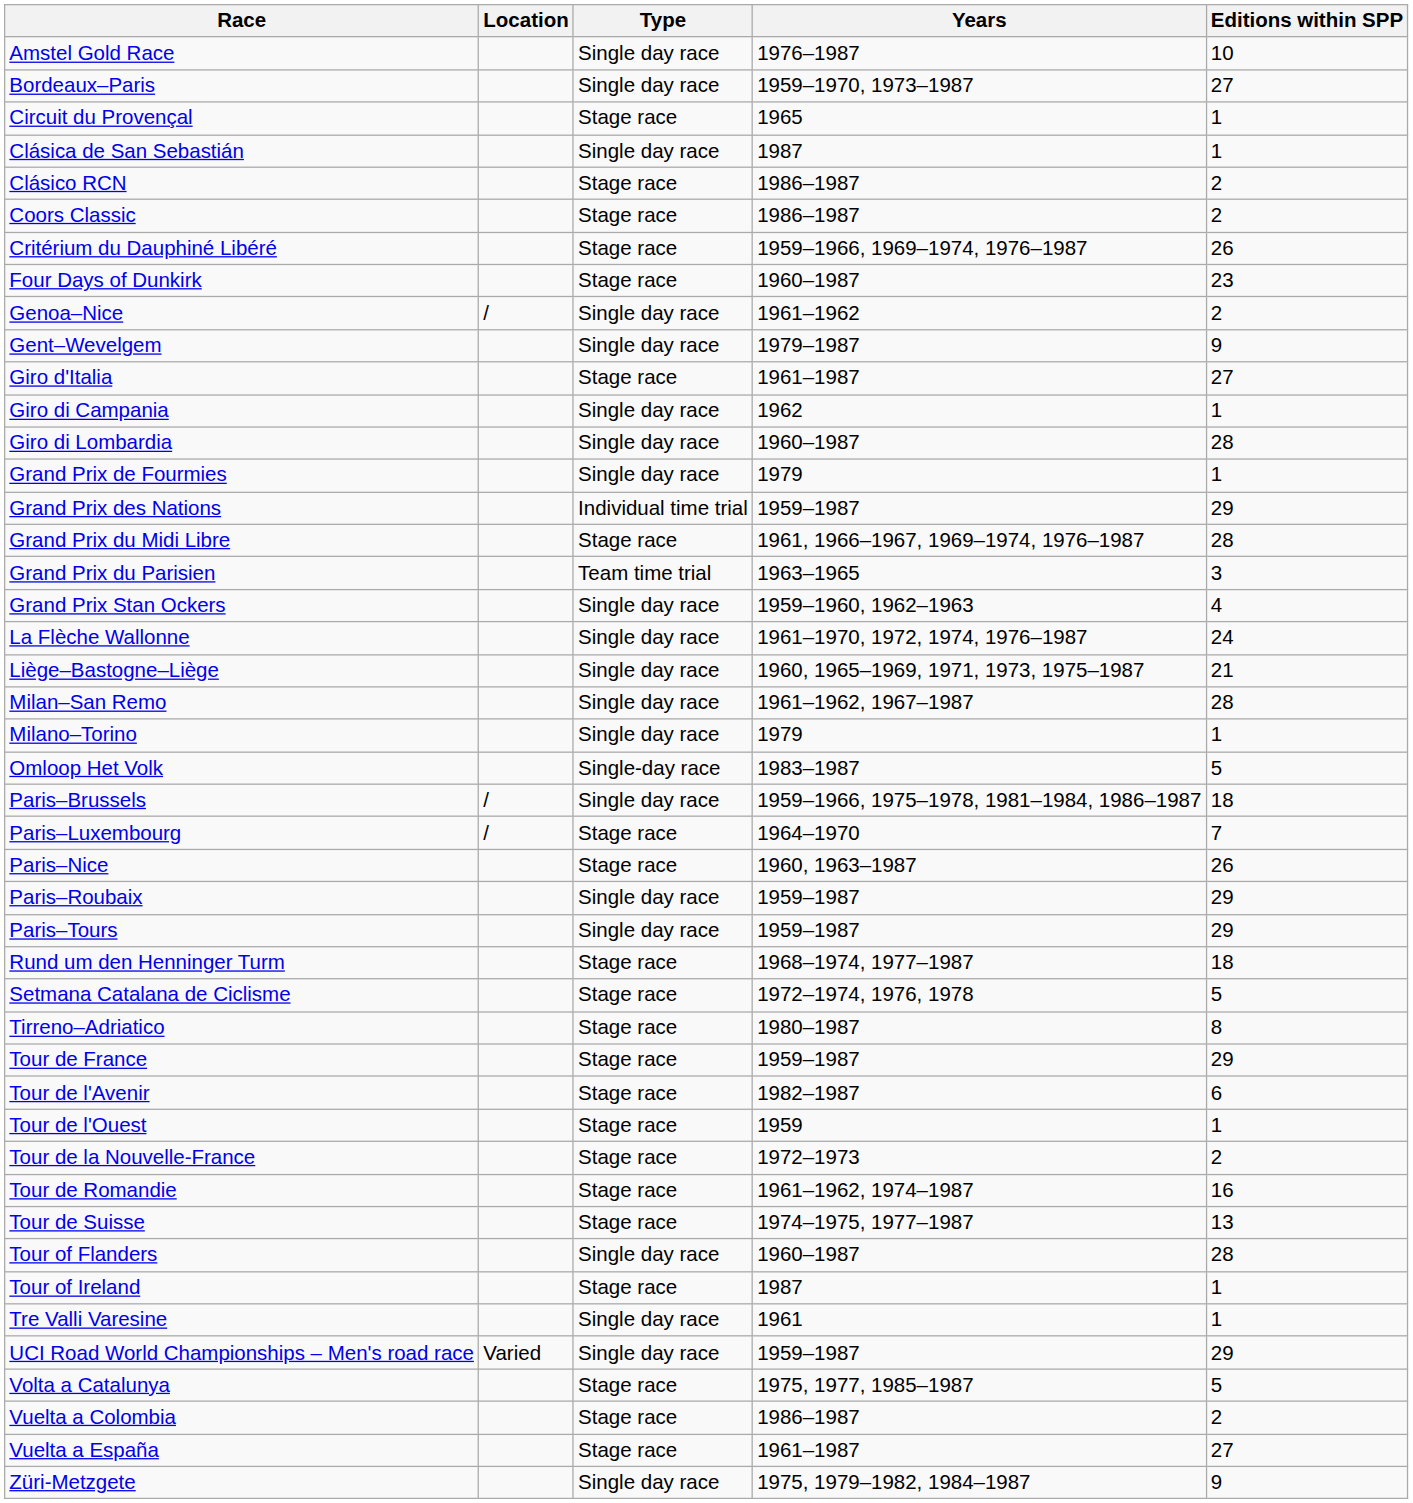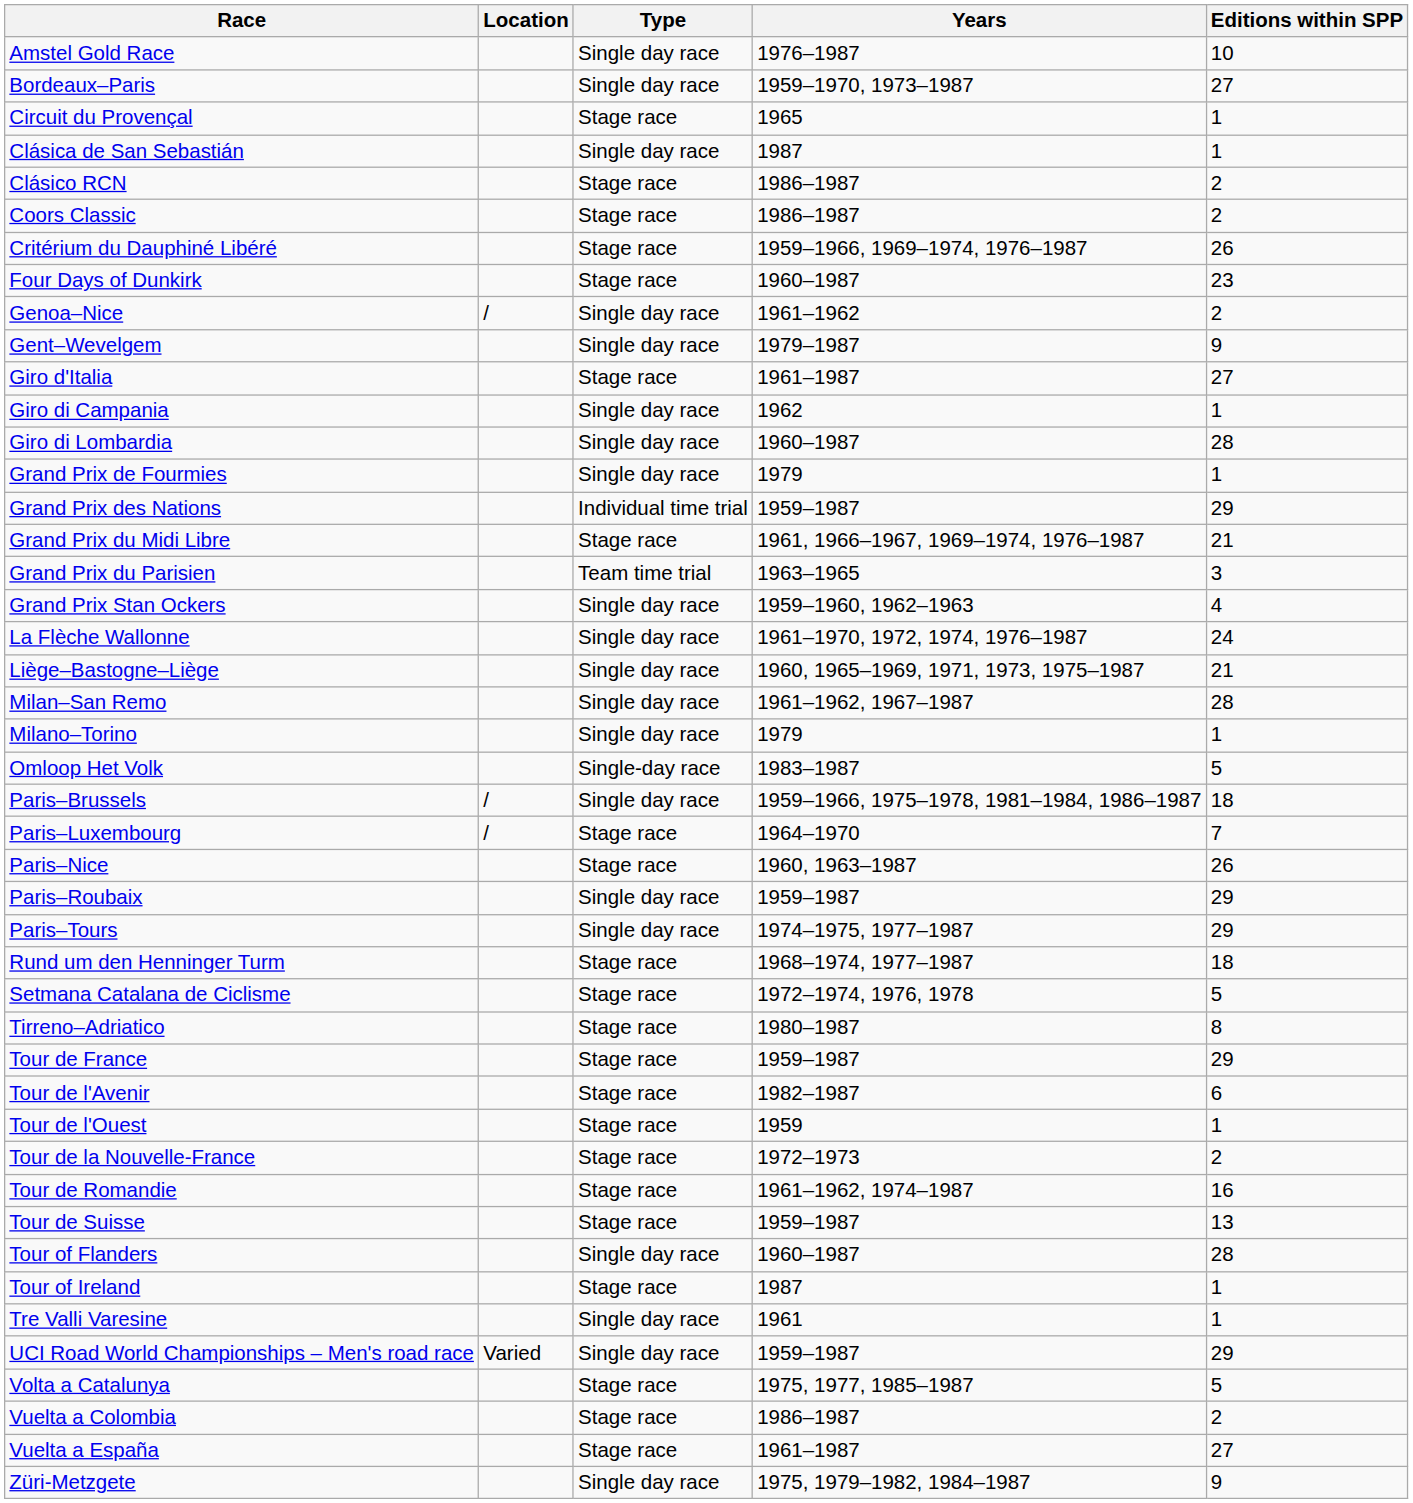Grand Prix du Midi Libre | Editions within SPP: 28 -> 21
Paris–Tours | Years: 1959–1987 -> 1974–1975, 1977–1987
Tour de Suisse | Years: 1974–1975, 1977–1987 -> 1959–1987
